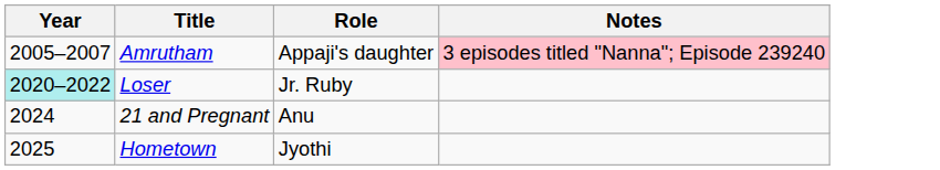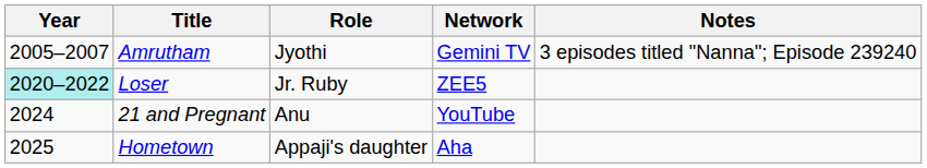+ column: Network | Gemini TV | ZEE5 | YouTube | Aha
Amrutham | Role: Appaji's daughter -> Jyothi
Amrutham | Notes: pink background -> no background
Hometown | Role: Jyothi -> Appaji's daughter
